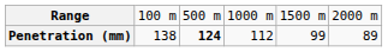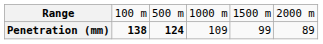Penetration (mm) | column 2: normal -> bold
Penetration (mm) | column 4: 112 -> 109
